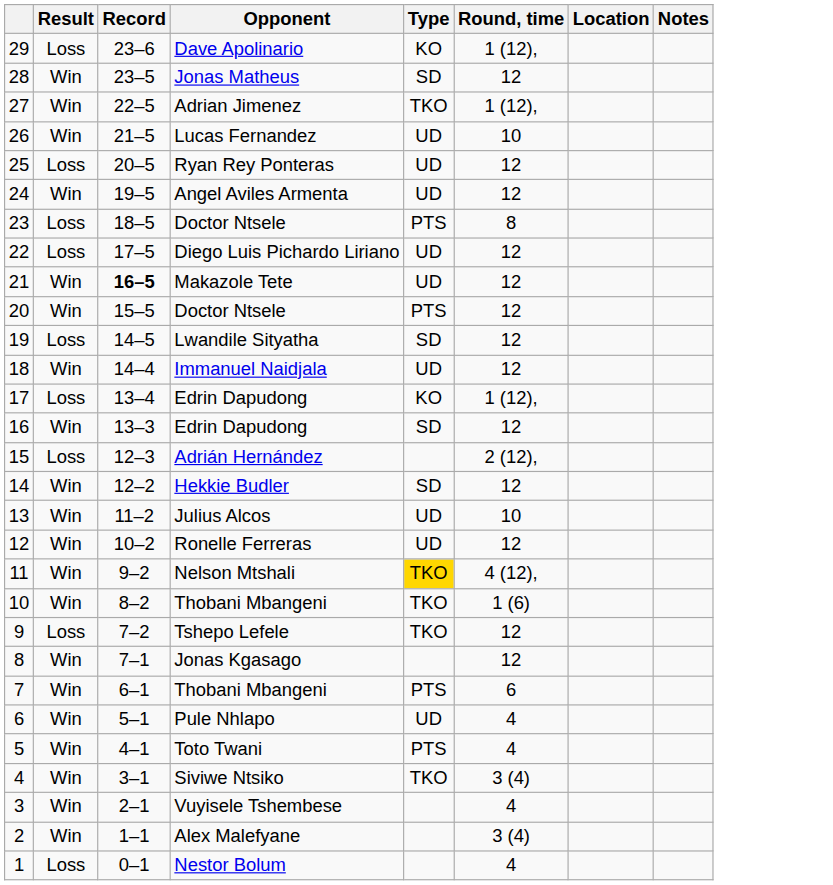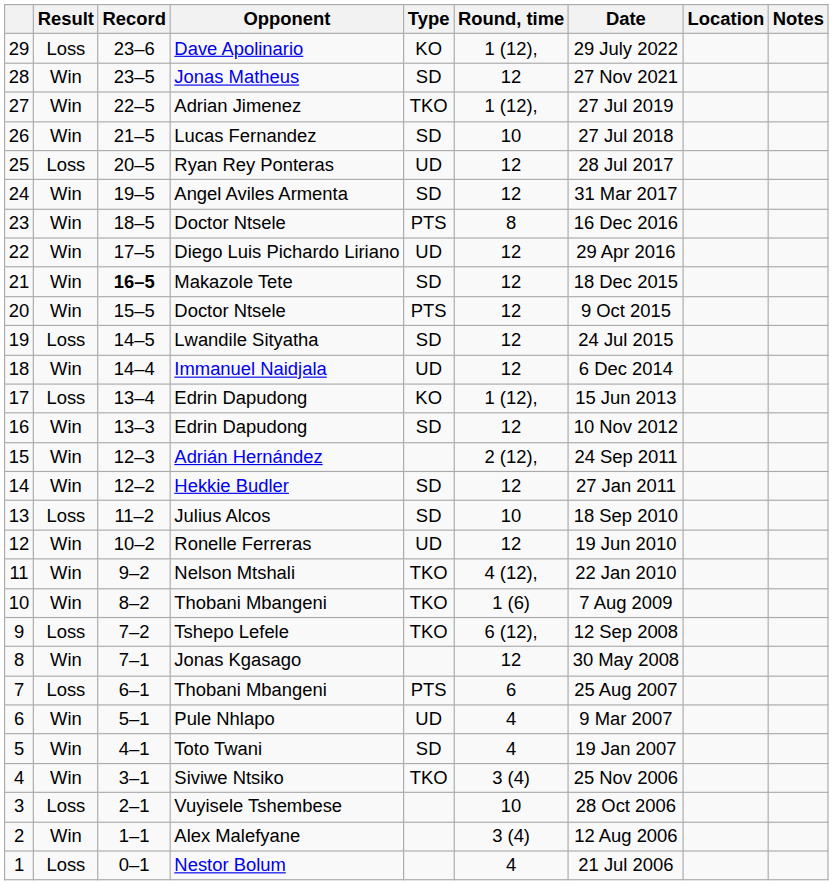+ column: Date | 29 July 2022 | 27 Nov 2021 | 27 Jul 2019 | 27 Jul 2018 | 28 Jul 2017 | 31 Mar 2017 | 16 Dec 2016 | 29 Apr 2016 | 18 Dec 2015 | 9 Oct 2015 | 24 Jul 2015 | 6 Dec 2014 | 15 Jun 2013 | 10 Nov 2012 | 24 Sep 2011 | 27 Jan 2011 | 18 Sep 2010 | 19 Jun 2010 | 22 Jan 2010 | 7 Aug 2009 | 12 Sep 2008 | 30 May 2008 | 25 Aug 2007 | 9 Mar 2007 | 19 Jan 2007 | 25 Nov 2006 | 28 Oct 2006 | 12 Aug 2006 | 21 Jul 2006
26 | Type: UD -> SD
24 | Type: UD -> SD
23 | Result: Loss -> Win
22 | Result: Loss -> Win
21 | Type: UD -> SD
15 | Result: Loss -> Win
13 | Result: Win -> Loss
13 | Type: UD -> SD
11 | Type: gold background -> no background
9 | Round, time: 12 -> 6 (12),
7 | Result: Win -> Loss
5 | Type: PTS -> SD
3 | Result: Win -> Loss
3 | Round, time: 4 -> 10
